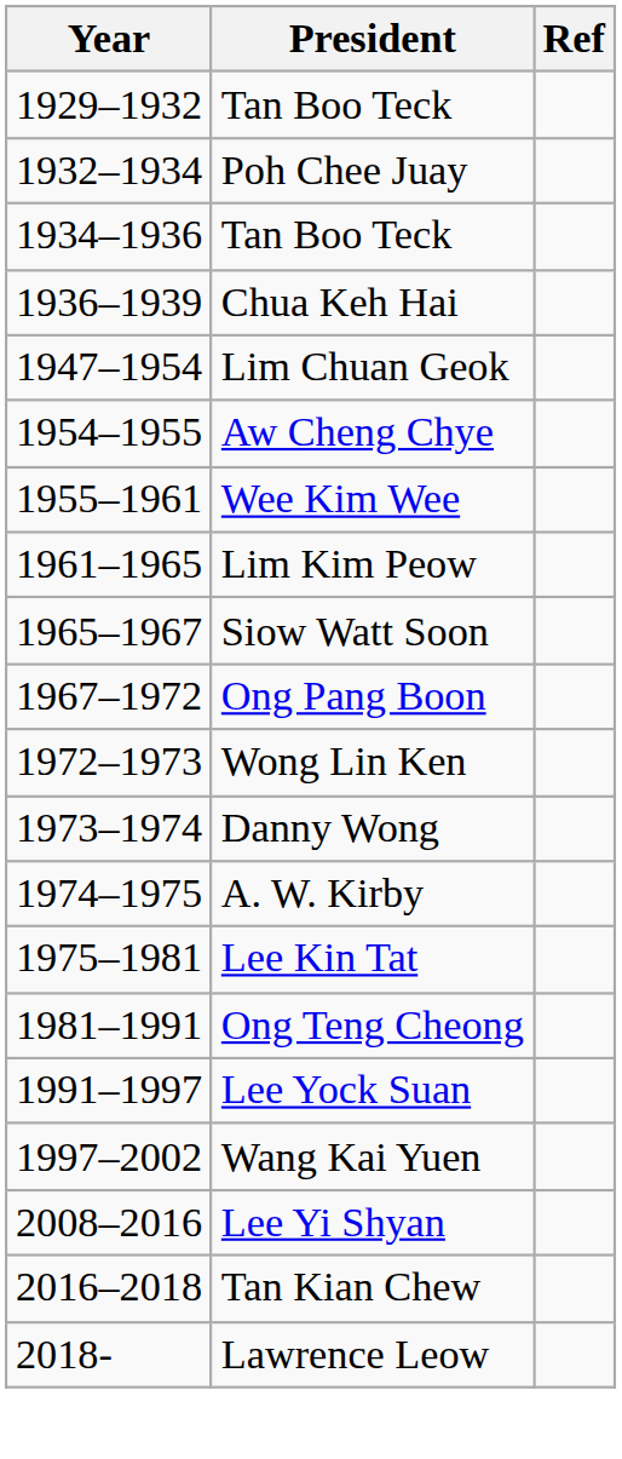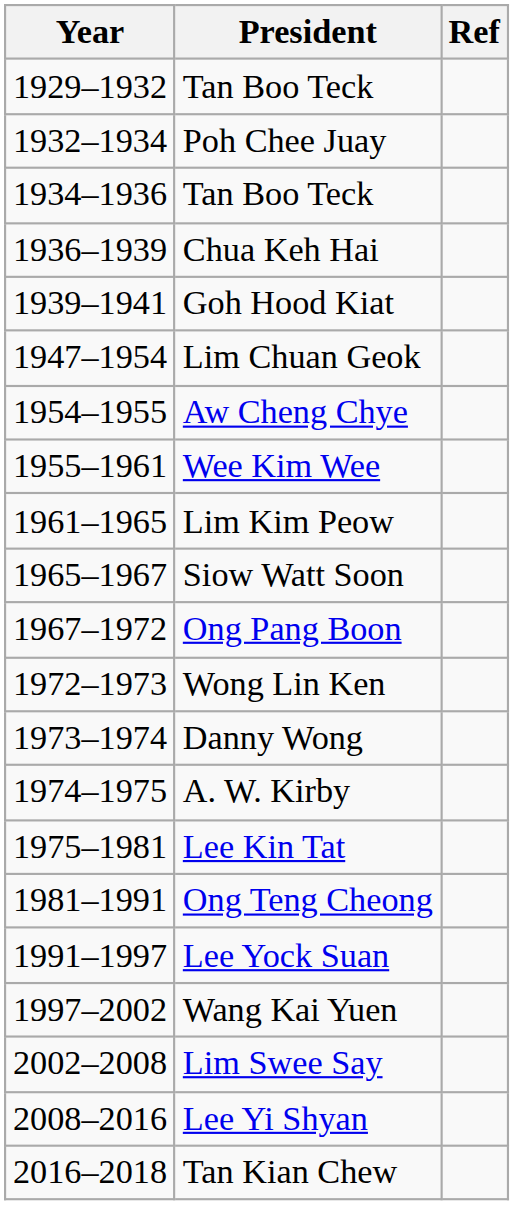+ row: 1939–1941 | Goh Hood Kiat
+ row: 2002–2008 | Lim Swee Say
- row: 2018- | Lawrence Leow
